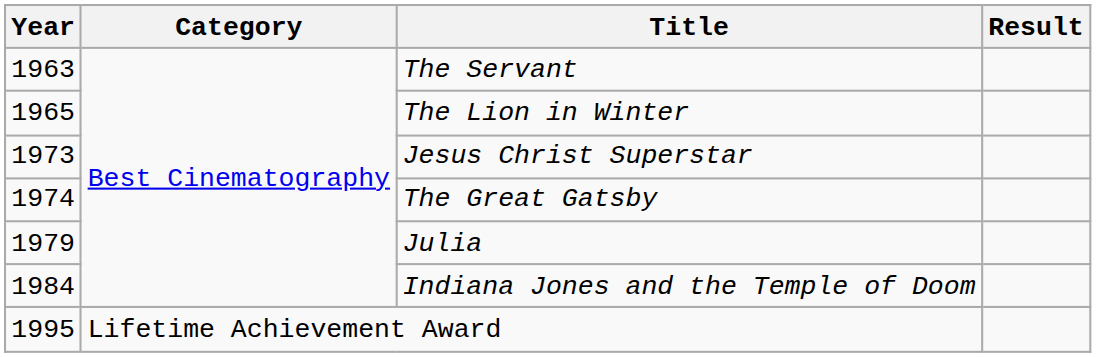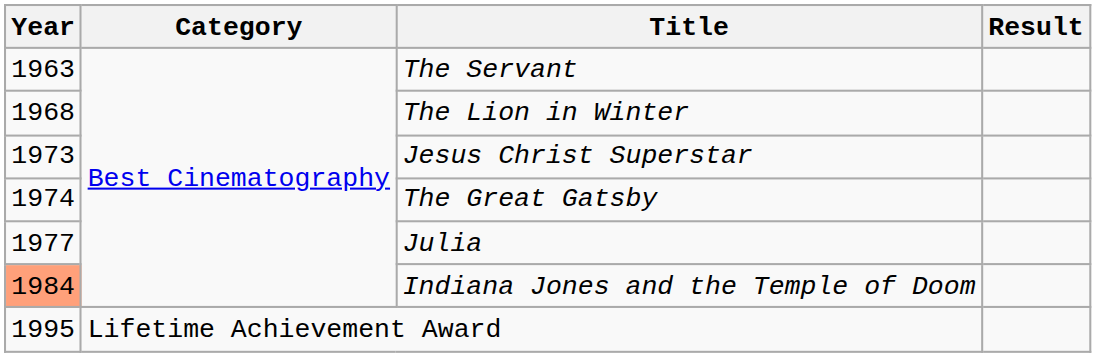The Lion in Winter | Year: 1965 -> 1968
Julia | Year: 1979 -> 1977
Indiana Jones and the Temple of Doom | Year: no background -> lightsalmon background
